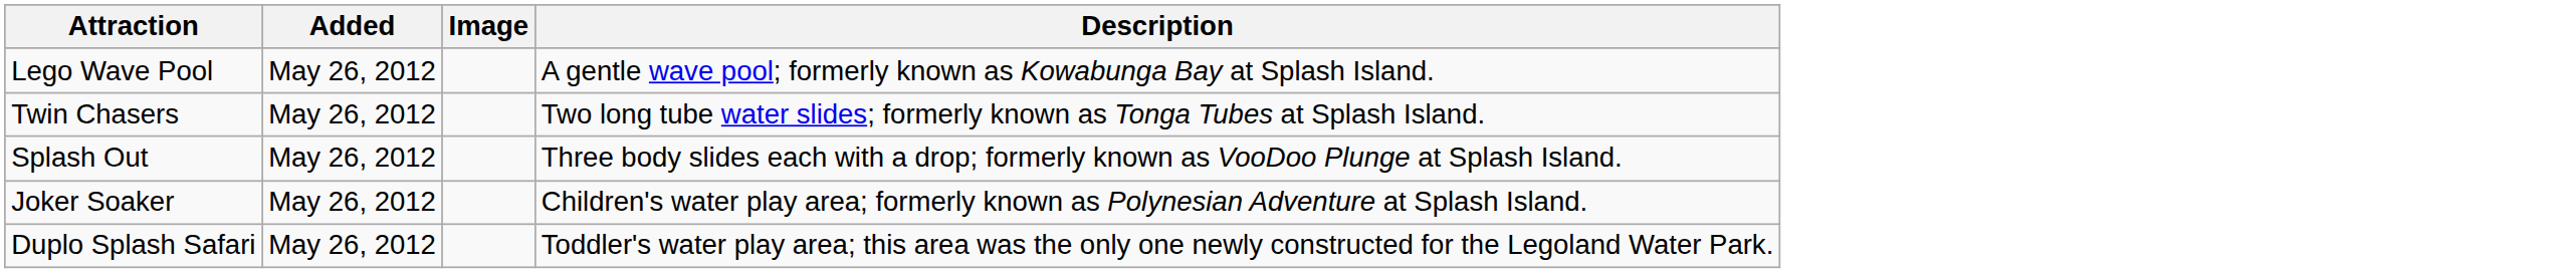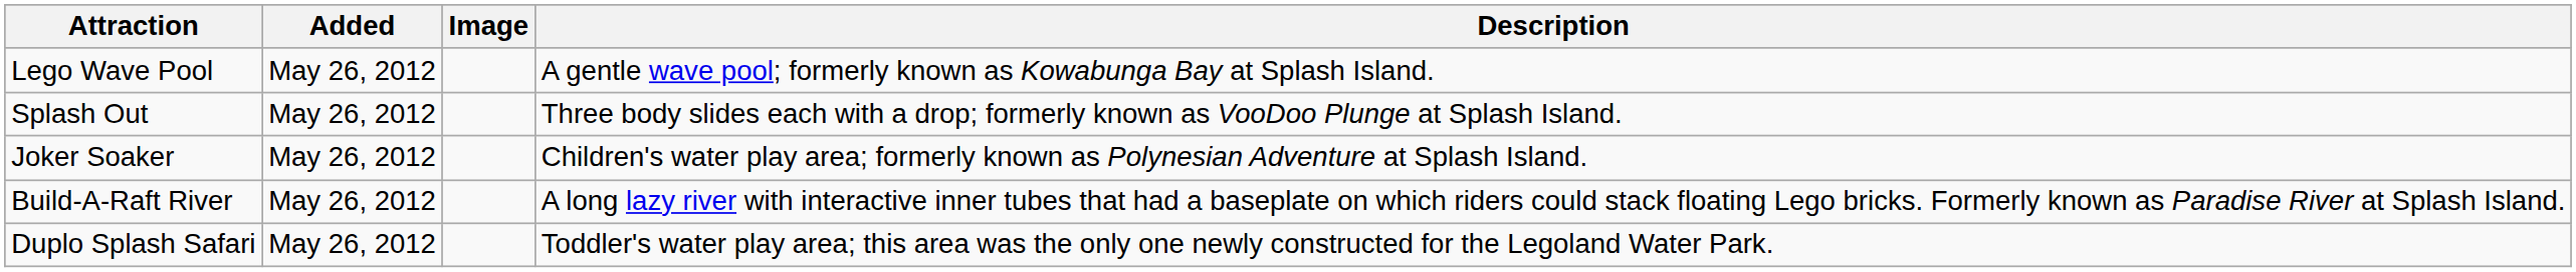- row: Twin Chasers | May 26, 2012 | Two long tube water slides; formerly known as Tonga Tubes at Splash Island.
+ row: Build-A-Raft River | May 26, 2012 | A long lazy river with interactive inner tubes that had a baseplate on which riders could stack floating Lego bricks. Formerly known as Paradise River at Splash Island.
